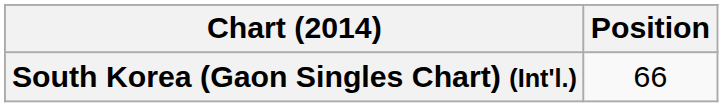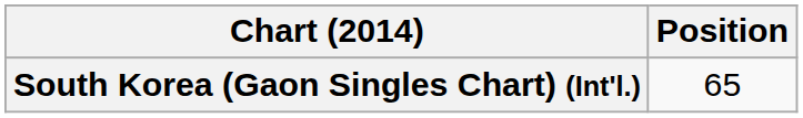South Korea (Gaon Singles Chart) (Int'l.) | Position: 66 -> 65
